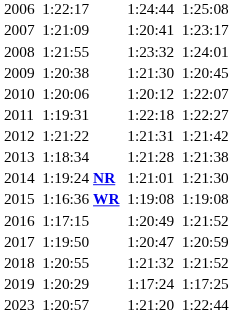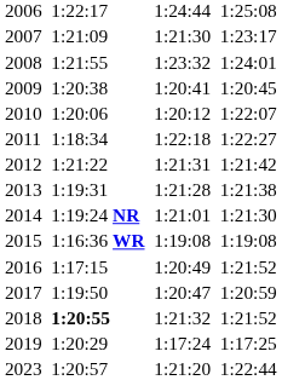2007 | column 5: 1:20:41 -> 1:21:30
2009 | column 5: 1:21:30 -> 1:20:41
2011 | column 3: 1:19:31 -> 1:18:34
2013 | column 3: 1:18:34 -> 1:19:31
2018 | column 3: normal -> bold
